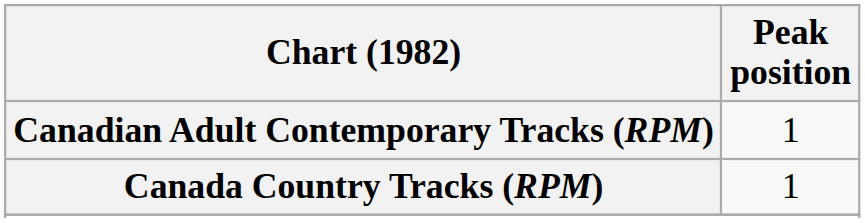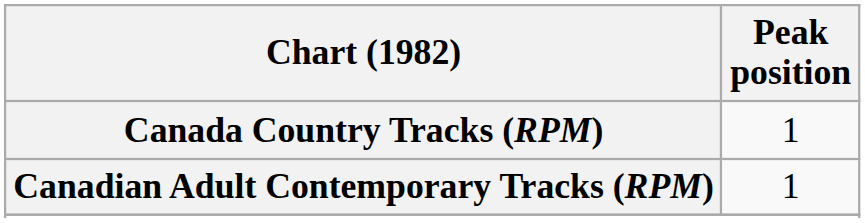rows swapped: Canada Country Tracks (RPM) <-> Canadian Adult Contemporary Tracks (RPM)
